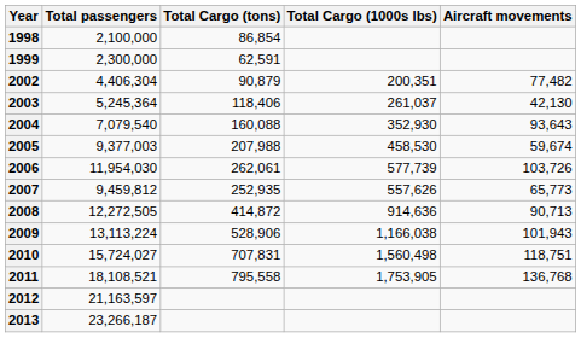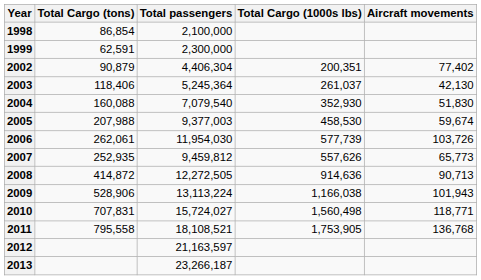columns swapped: Total passengers <-> Total Cargo (tons)
2002 | Aircraft movements: 77,482 -> 77,402
2004 | Aircraft movements: 93,643 -> 51,830
2010 | Aircraft movements: 118,751 -> 118,771
